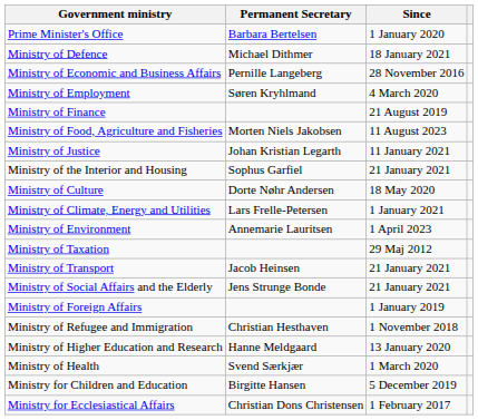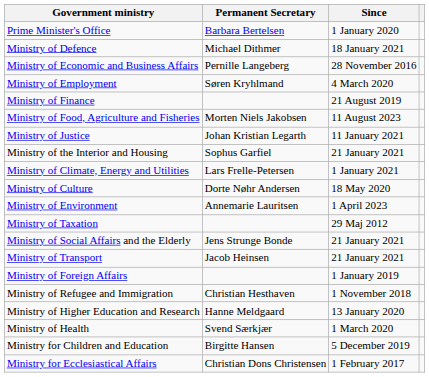rows swapped: Ministry of Climate, Energy and Utilities <-> Ministry of Culture
rows swapped: Ministry of Social Affairs and the Elderly <-> Ministry of Transport
